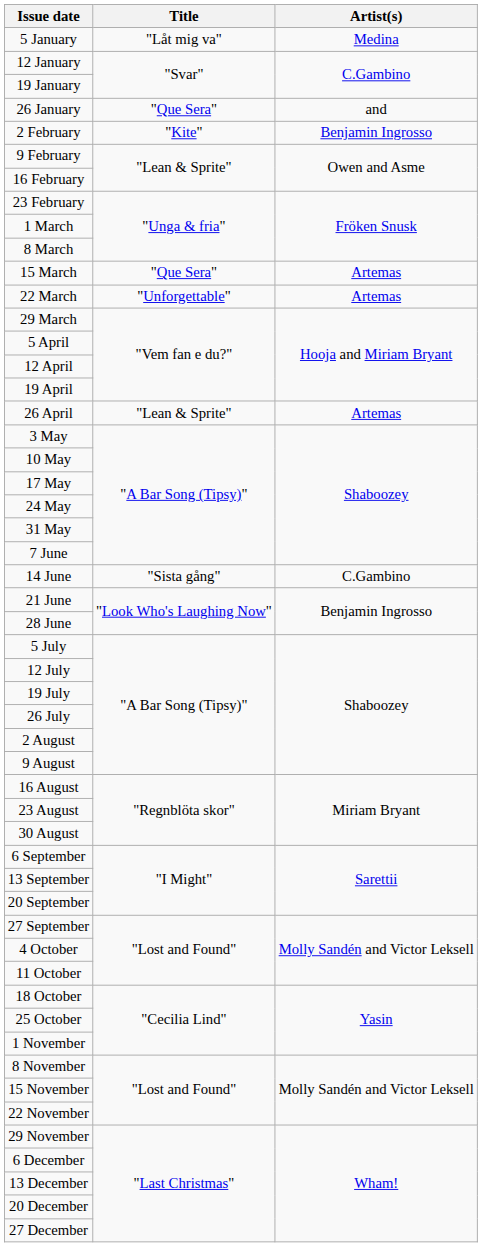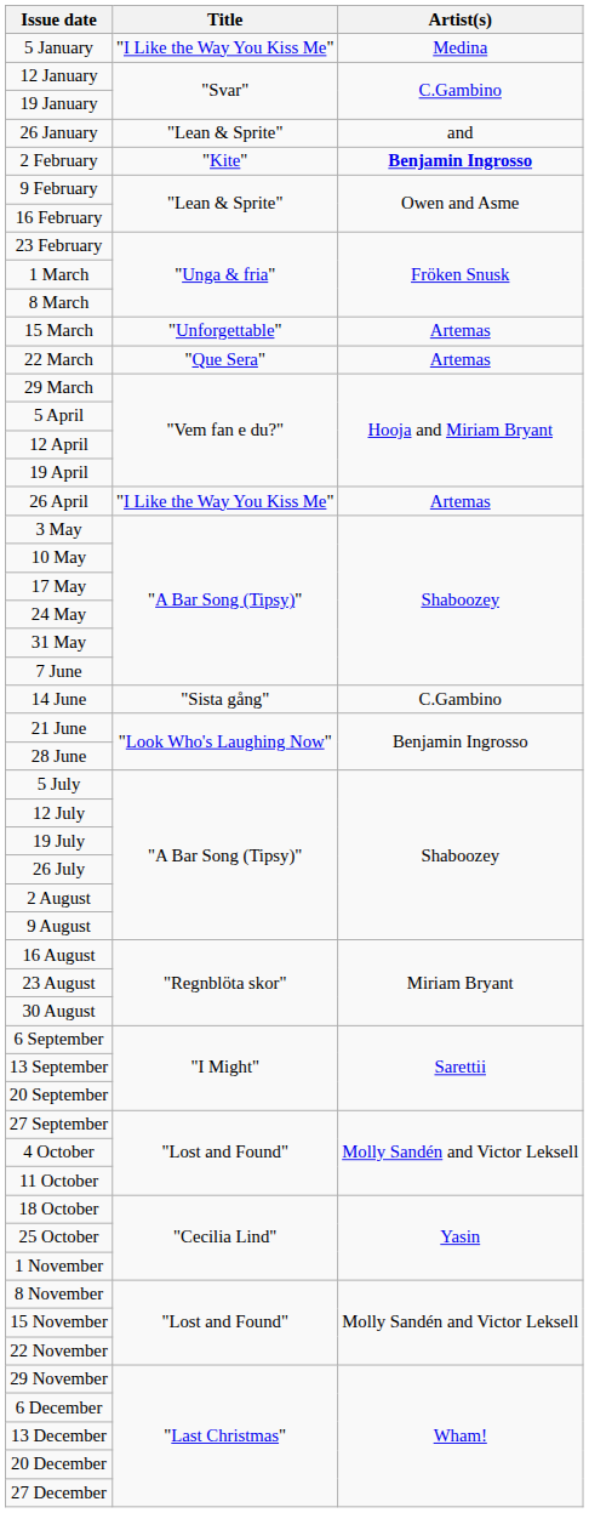5 January | Title: "Låt mig va" -> "I Like the Way You Kiss Me"
26 January | Title: "Que Sera" -> "Lean & Sprite"
2 February | Artist(s): normal -> bold
15 March | Title: "Que Sera" -> "Unforgettable"
22 March | Title: "Unforgettable" -> "Que Sera"
26 April | Title: "Lean & Sprite" -> "I Like the Way You Kiss Me"
